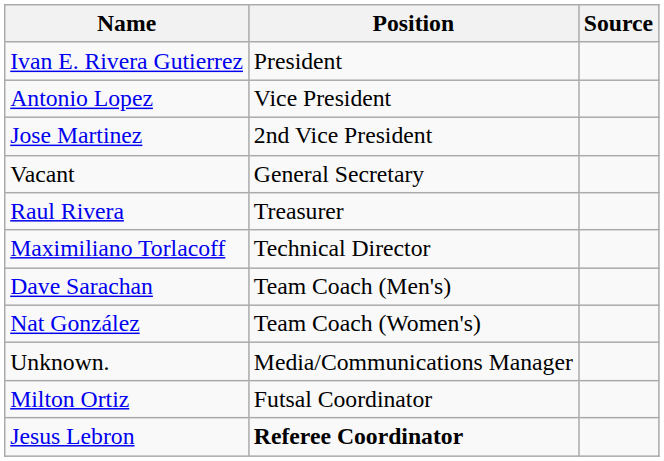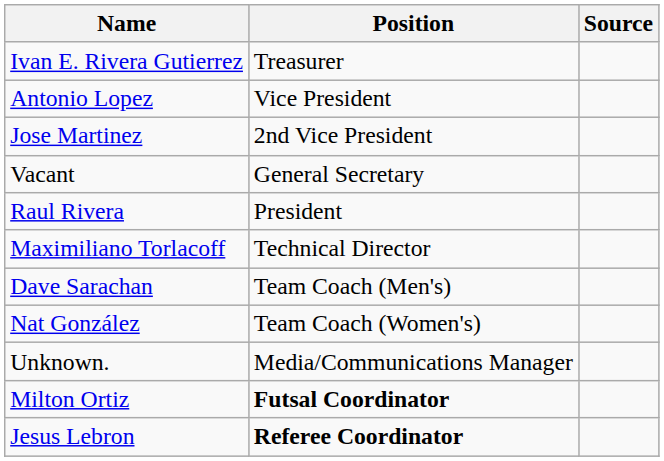Ivan E. Rivera Gutierrez | Position: President -> Treasurer
Raul Rivera | Position: Treasurer -> President
Milton Ortiz | Position: normal -> bold
